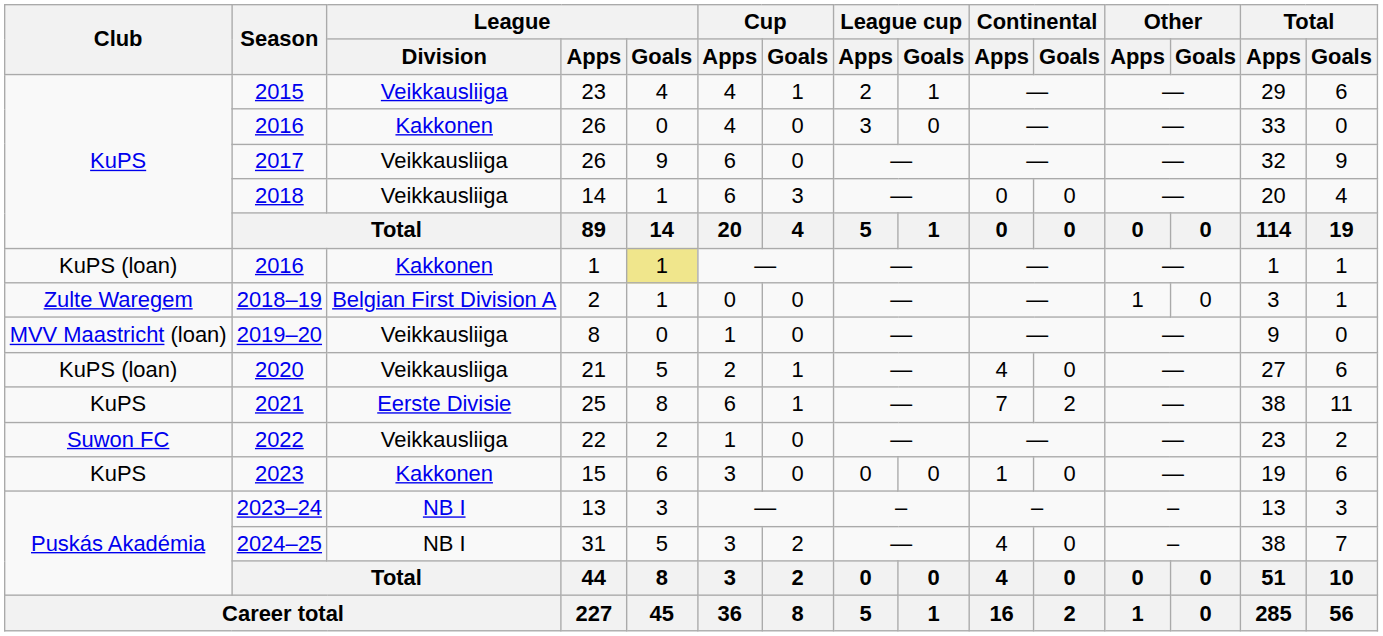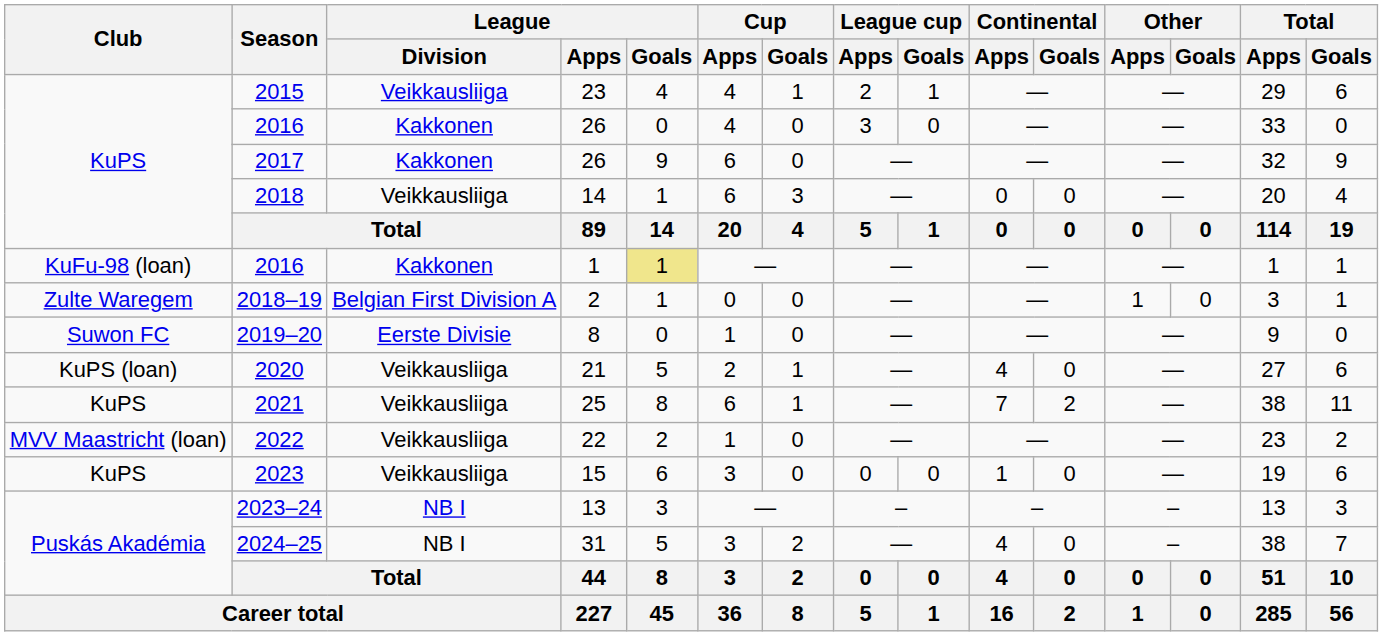2017 | League / Division: Veikkausliiga -> Kakkonen
2016 / 1 | Club: KuPS (loan) -> KuFu-98 (loan)
2019–20 | Club: MVV Maastricht (loan) -> Suwon FC
2019–20 | League / Division: Veikkausliiga -> Eerste Divisie
2021 | League / Division: Eerste Divisie -> Veikkausliiga
2022 | Club: Suwon FC -> MVV Maastricht (loan)
2023 | League / Division: Kakkonen -> Veikkausliiga
